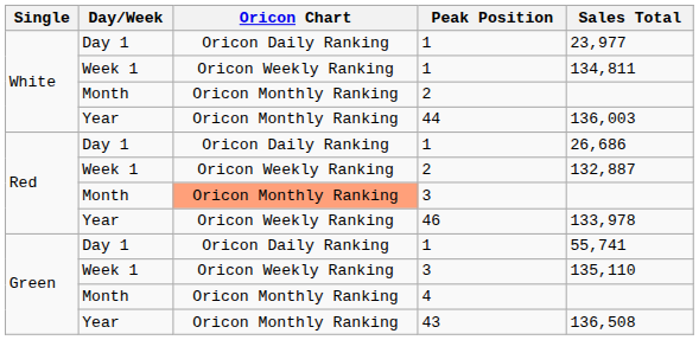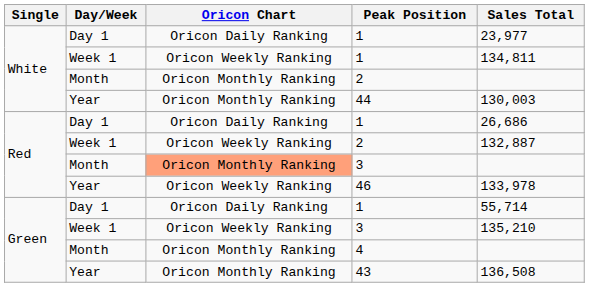44 | Sales Total: 136,003 -> 130,003
Green / 1 | Sales Total: 55,741 -> 55,714
Green / 3 | Sales Total: 135,110 -> 135,210
